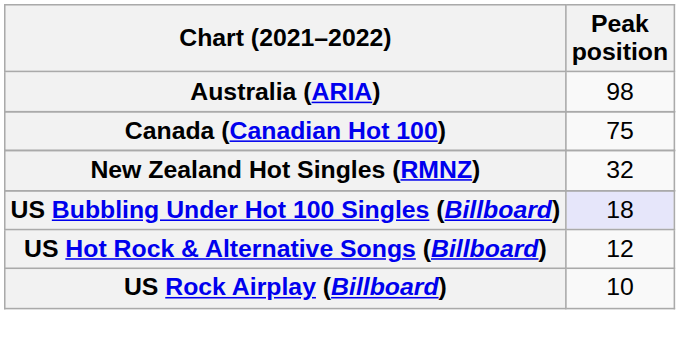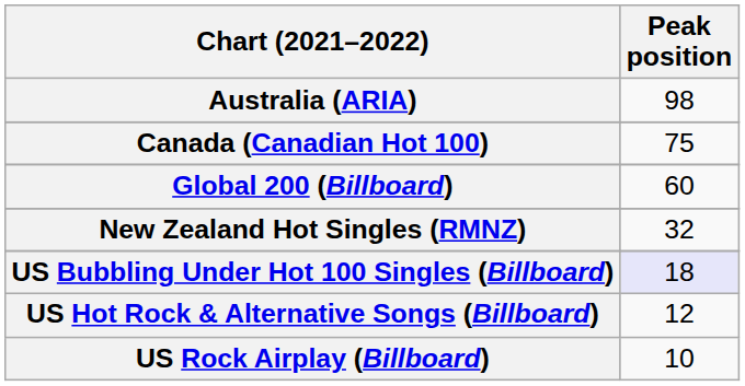+ row: Global 200 (Billboard) | 60
